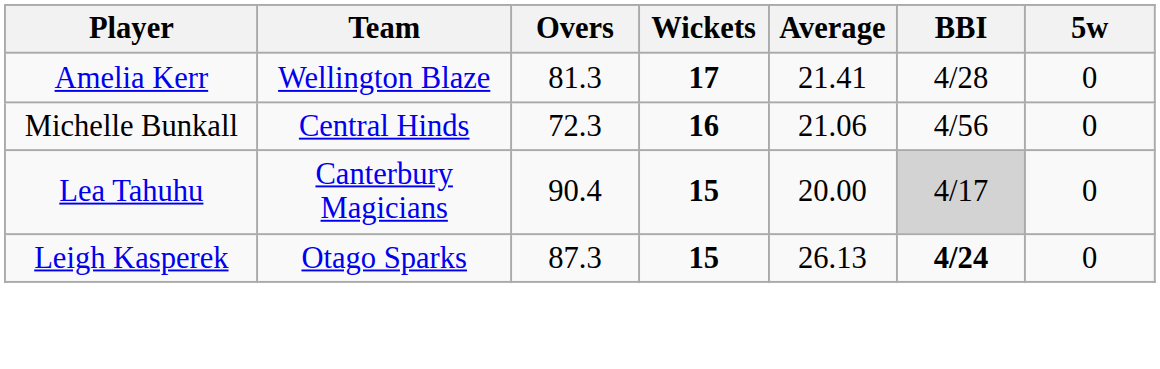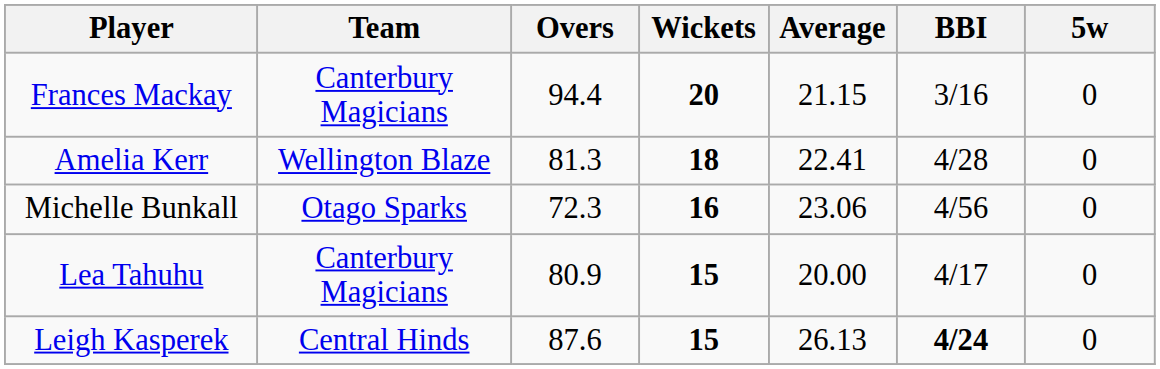+ row: Frances Mackay | Canterbury Magicians | 94.4 | 20 | 21.15 | 3/16 | 0
Amelia Kerr | Wickets: 17 -> 18
Amelia Kerr | Average: 21.41 -> 22.41
Michelle Bunkall | Team: Central Hinds -> Otago Sparks
Michelle Bunkall | Average: 21.06 -> 23.06
Lea Tahuhu | Overs: 90.4 -> 80.9
Lea Tahuhu | BBI: lightgrey background -> no background
Leigh Kasperek | Team: Otago Sparks -> Central Hinds
Leigh Kasperek | Overs: 87.3 -> 87.6
